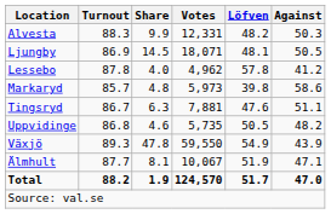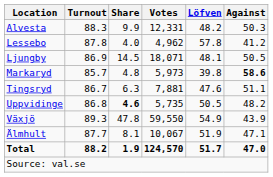rows swapped: Lessebo <-> Ljungby
Markaryd | Against: normal -> bold
Uppvidinge | Share: normal -> bold
